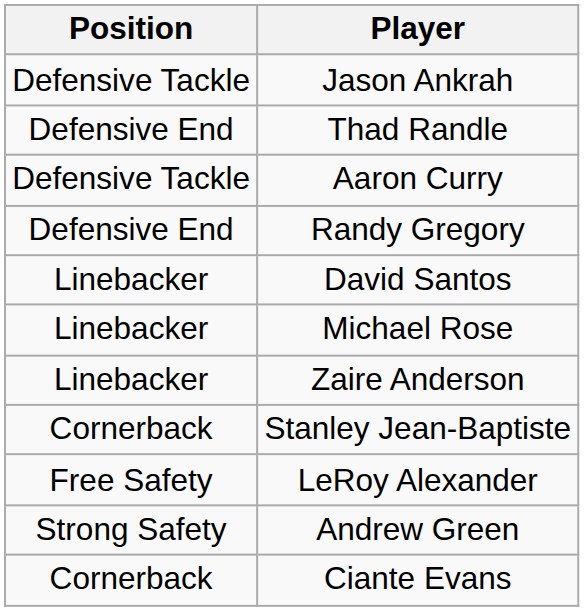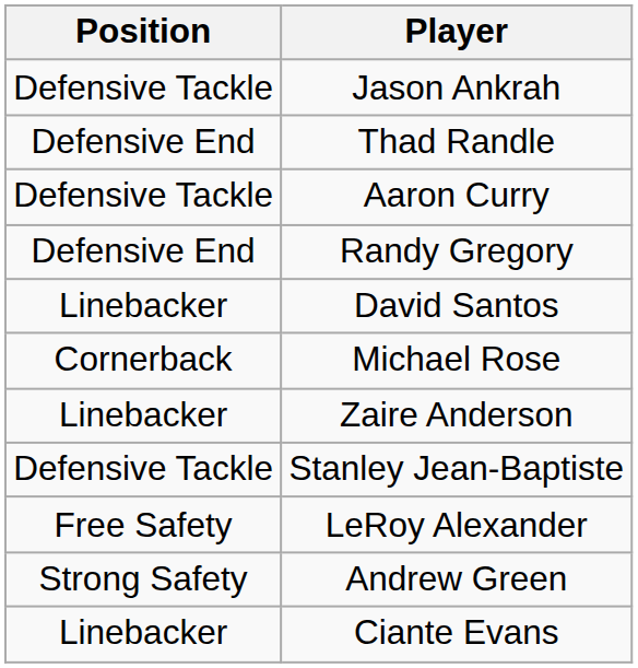Michael Rose | Position: Linebacker -> Cornerback
Stanley Jean-Baptiste | Position: Cornerback -> Defensive Tackle
Ciante Evans | Position: Cornerback -> Linebacker
